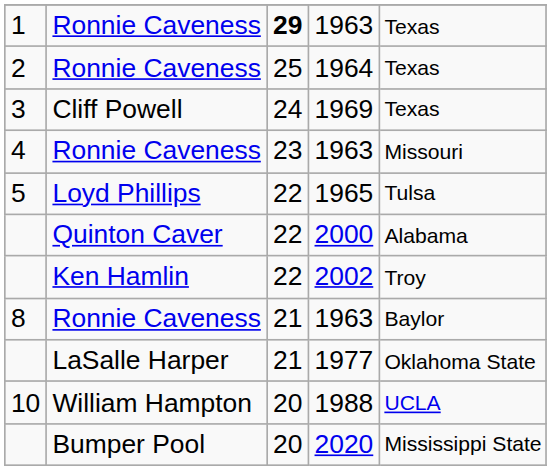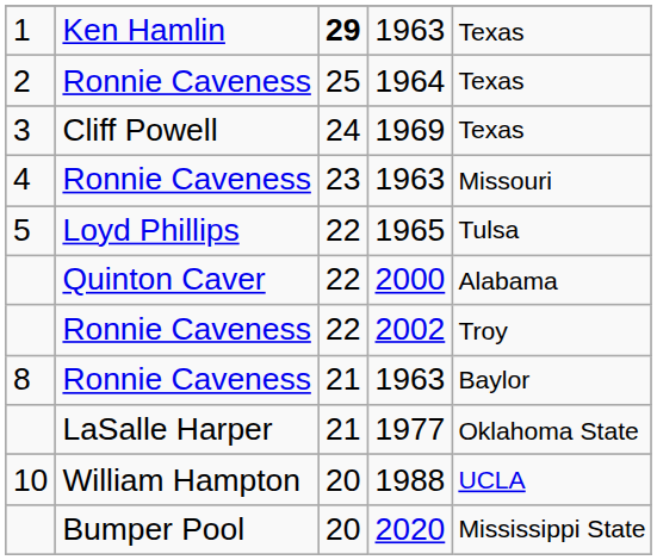1 / 1963 | column 2: Ronnie Caveness -> Ken Hamlin
2002 | column 2: Ken Hamlin -> Ronnie Caveness
